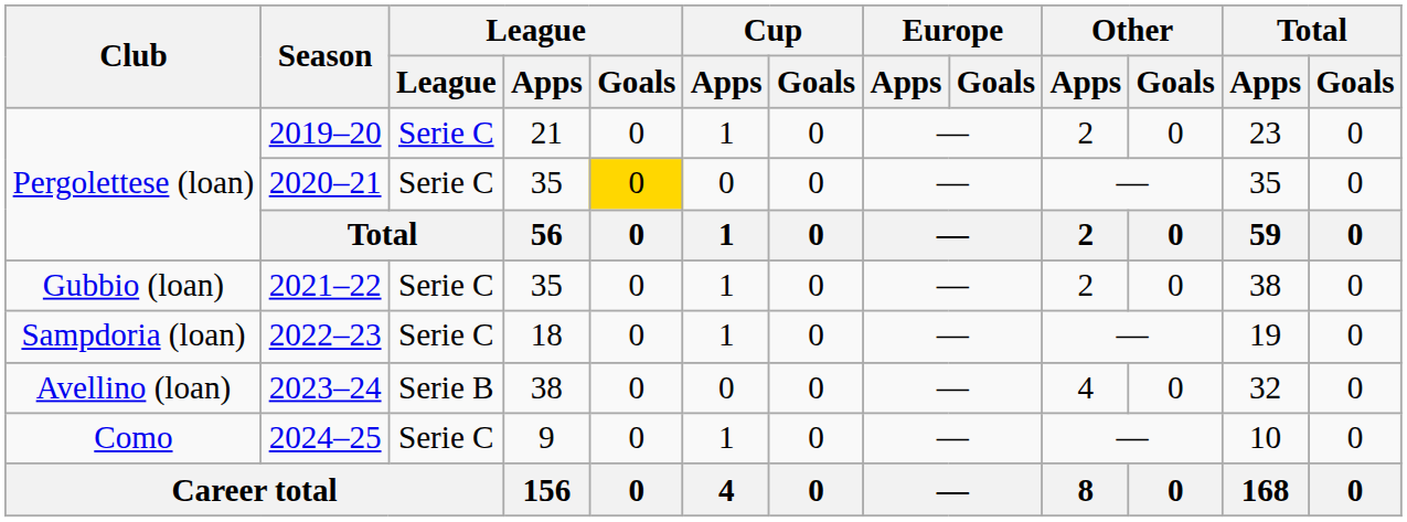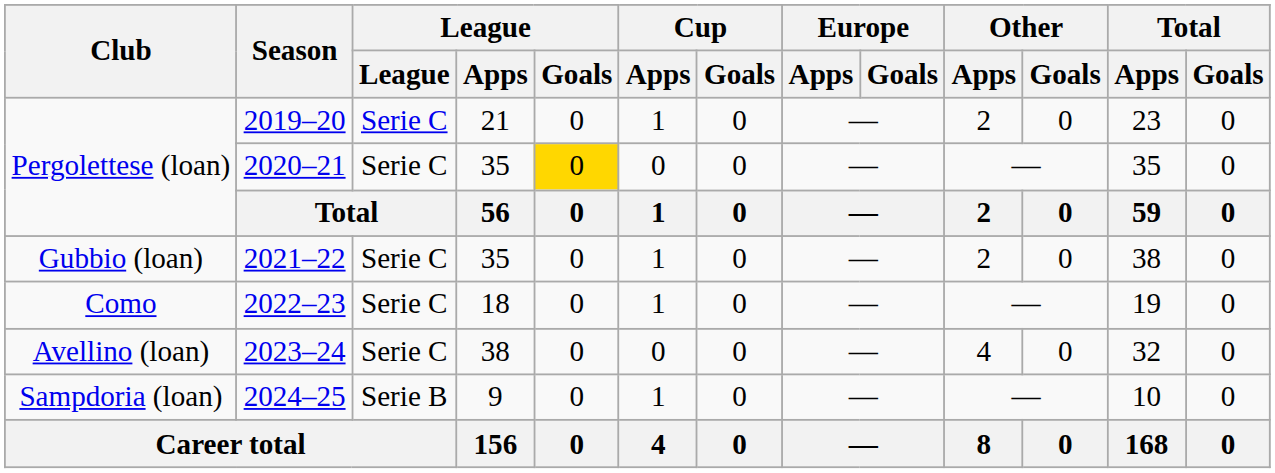2022–23 | Club: Sampdoria (loan) -> Como
2023–24 | League: Serie B -> Serie C
2024–25 | Club: Como -> Sampdoria (loan)
2024–25 | League: Serie C -> Serie B
